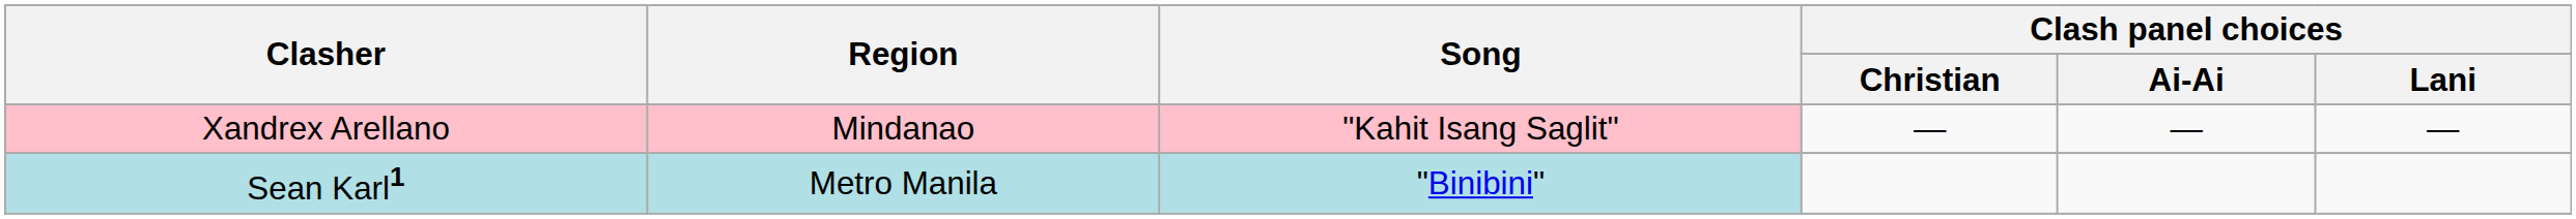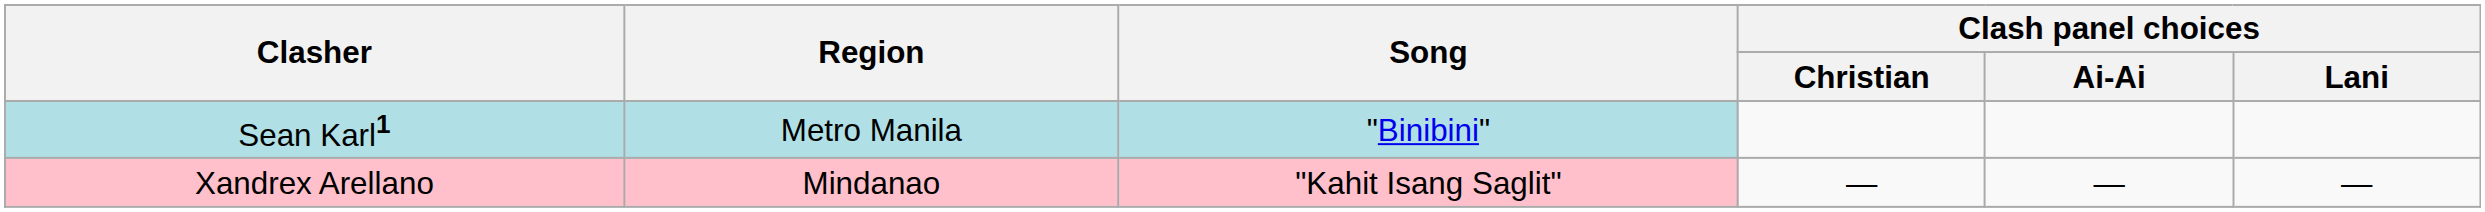rows swapped: Sean Karl1 <-> Xandrex Arellano
